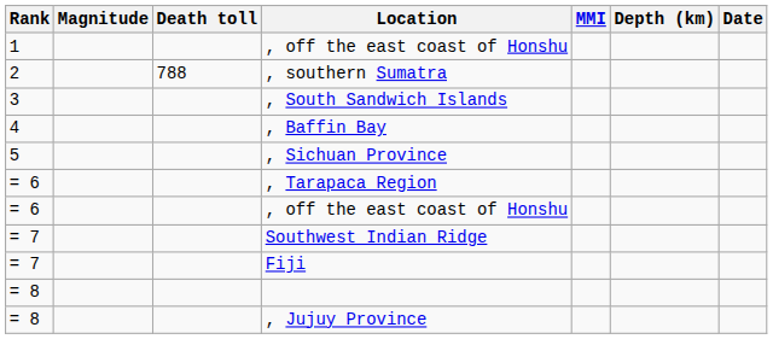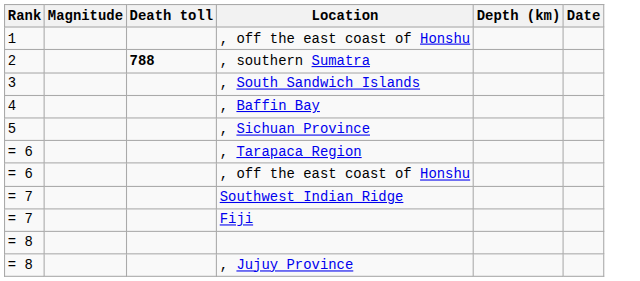- column: MMI
, southern Sumatra | Death toll: normal -> bold
